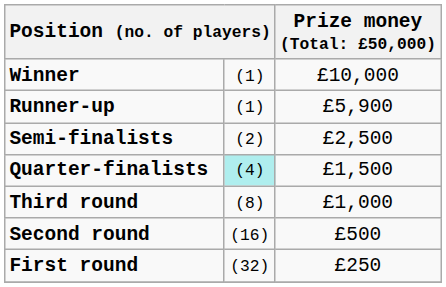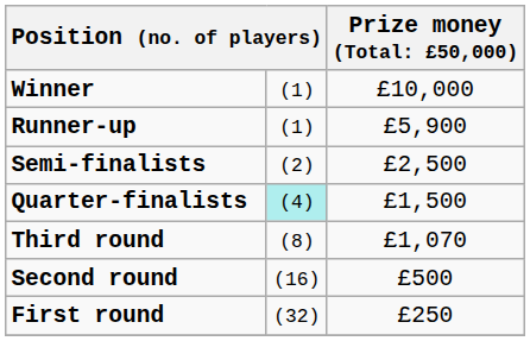Third round | column 3: £1,000 -> £1,070
